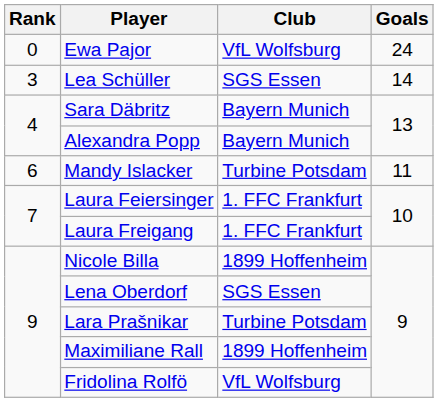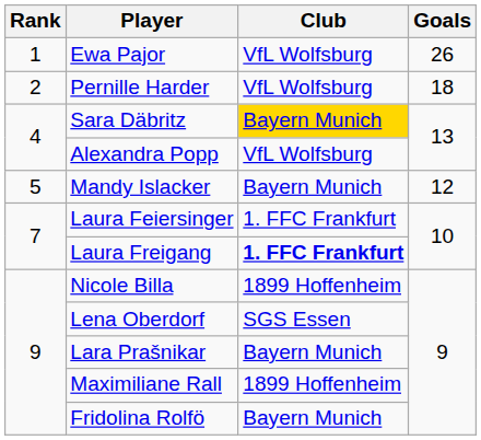Ewa Pajor | Rank: 0 -> 1
Ewa Pajor | Goals: 24 -> 26
+ row: 2 | Pernille Harder | VfL Wolfsburg | 18
- row: 3 | Lea Schüller | SGS Essen | 14
Sara Däbritz | Club: no background -> gold background
Alexandra Popp | Club: Bayern Munich -> VfL Wolfsburg
Mandy Islacker | Rank: 6 -> 5
Mandy Islacker | Club: Turbine Potsdam -> Bayern Munich
Mandy Islacker | Goals: 11 -> 12
Laura Freigang | Club: normal -> bold
Lara Prašnikar | Club: Turbine Potsdam -> Bayern Munich
Fridolina Rolfö | Club: VfL Wolfsburg -> Bayern Munich
